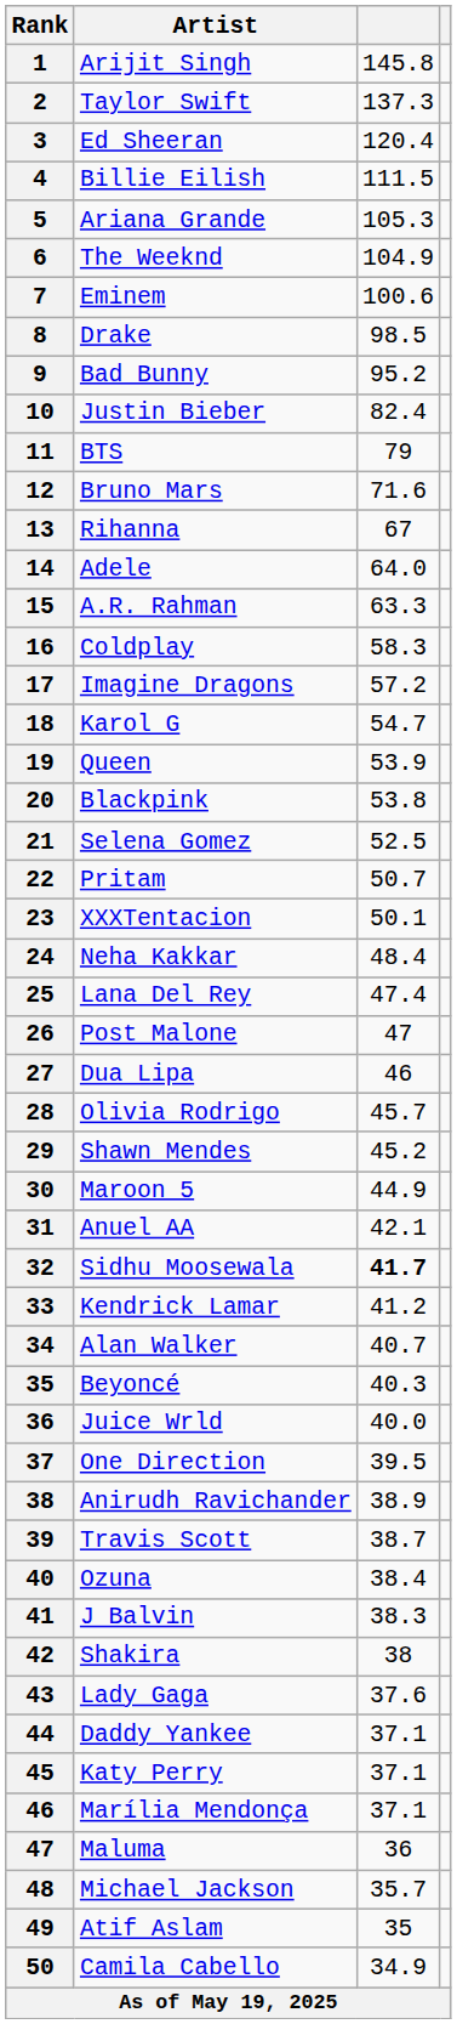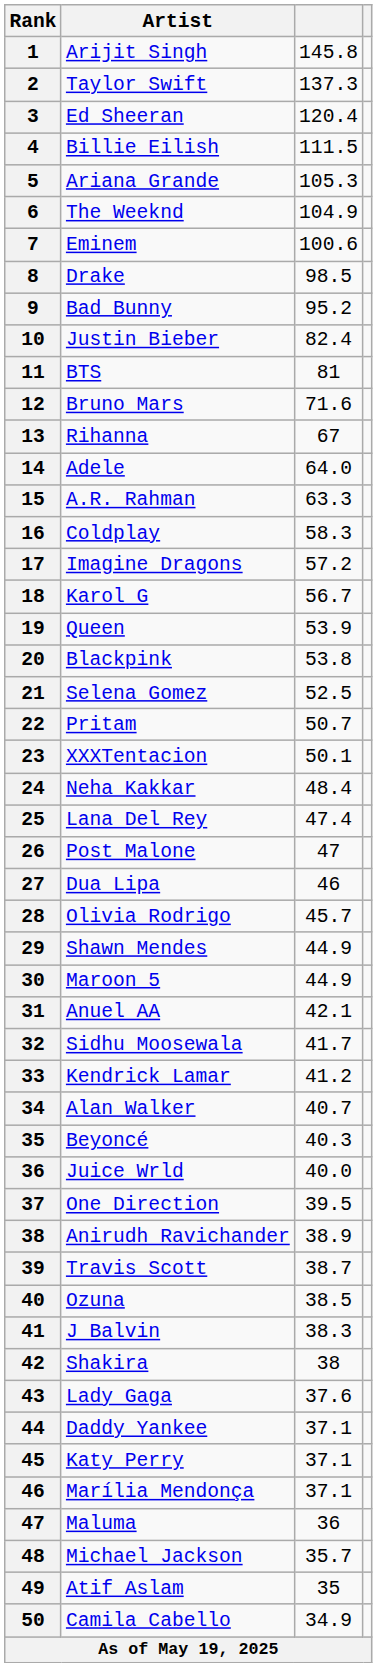BTS | column 3: 79 -> 81
Karol G | column 3: 54.7 -> 56.7
Shawn Mendes | column 3: 45.2 -> 44.9
Sidhu Moosewala | column 3: bold -> normal
Ozuna | column 3: 38.4 -> 38.5
